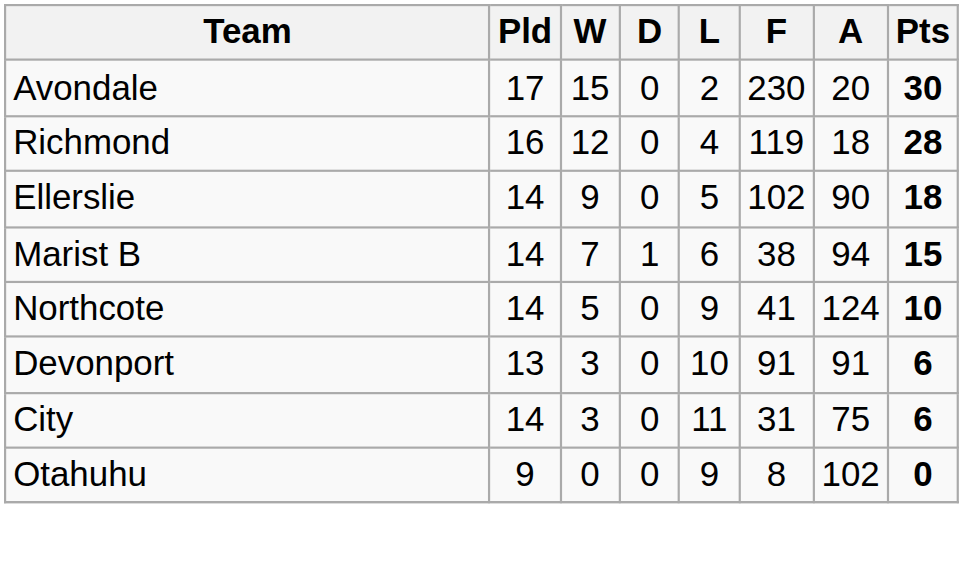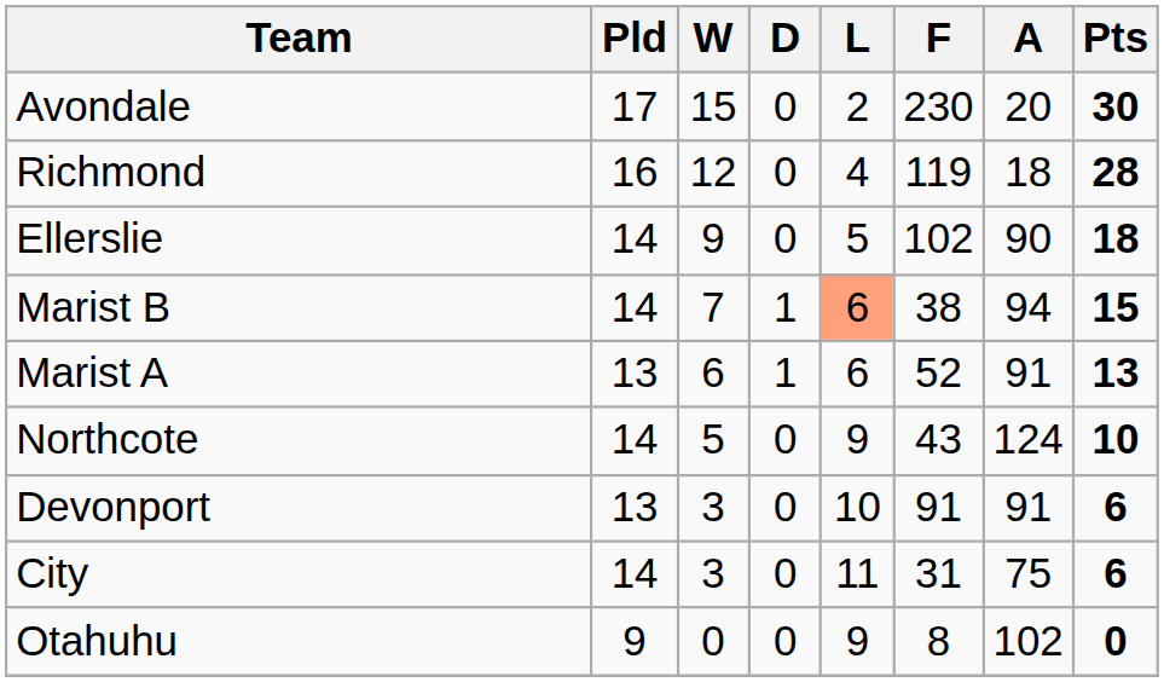Marist B | L: no background -> lightsalmon background
+ row: Marist A | 13 | 6 | 1 | 6 | 52 | 91 | 13
Northcote | F: 41 -> 43
